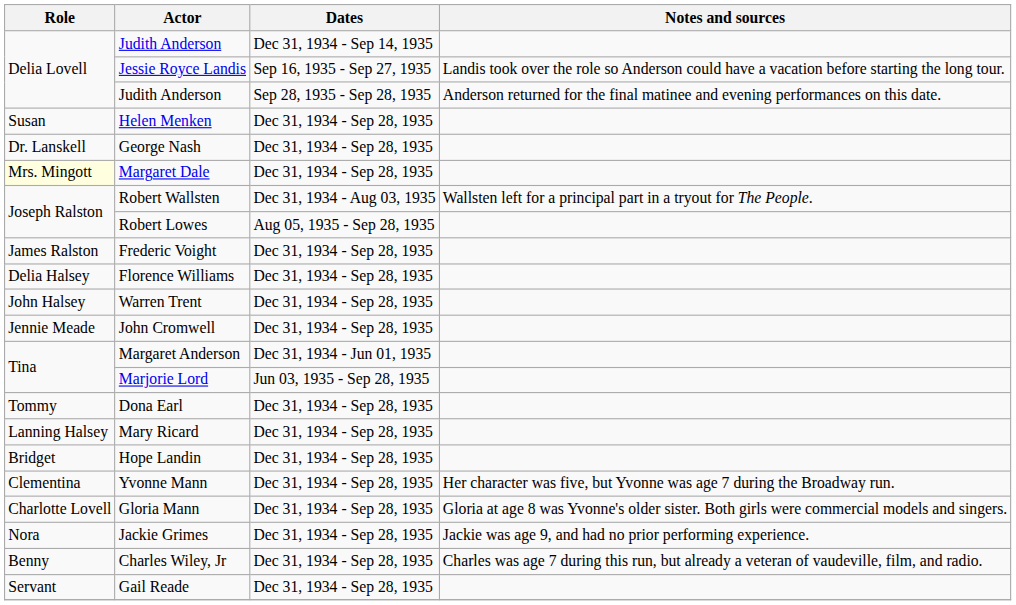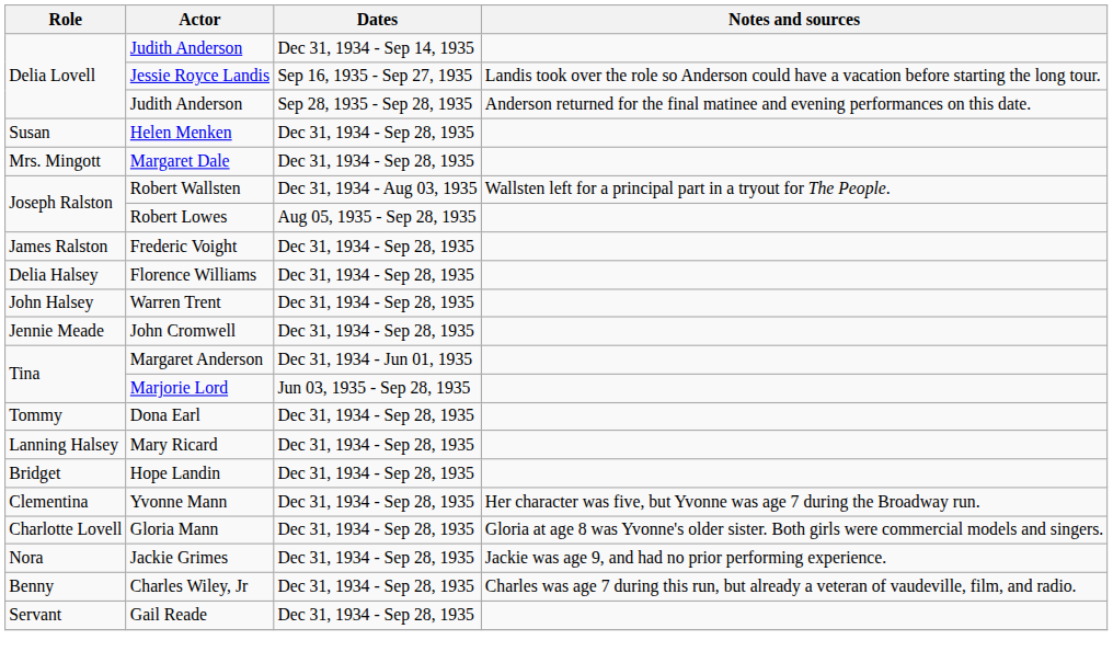- row: Dr. Lanskell | George Nash | Dec 31, 1934 - Sep 28, 1935
Margaret Dale | Role: lightyellow background -> no background
